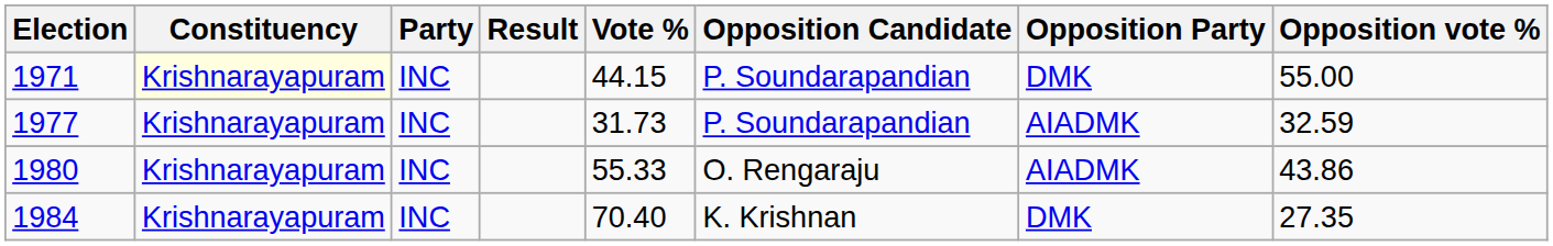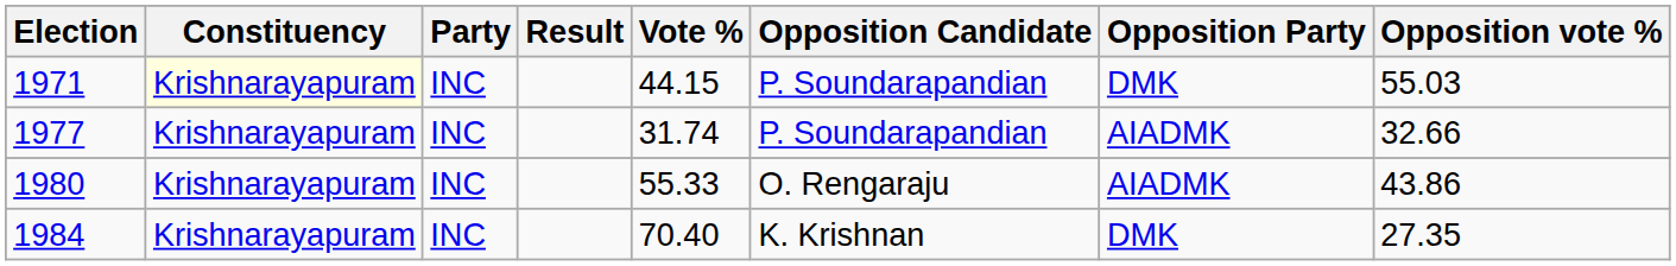1971 | Opposition vote %: 55.00 -> 55.03
1977 | Vote %: 31.73 -> 31.74
1977 | Opposition vote %: 32.59 -> 32.66
